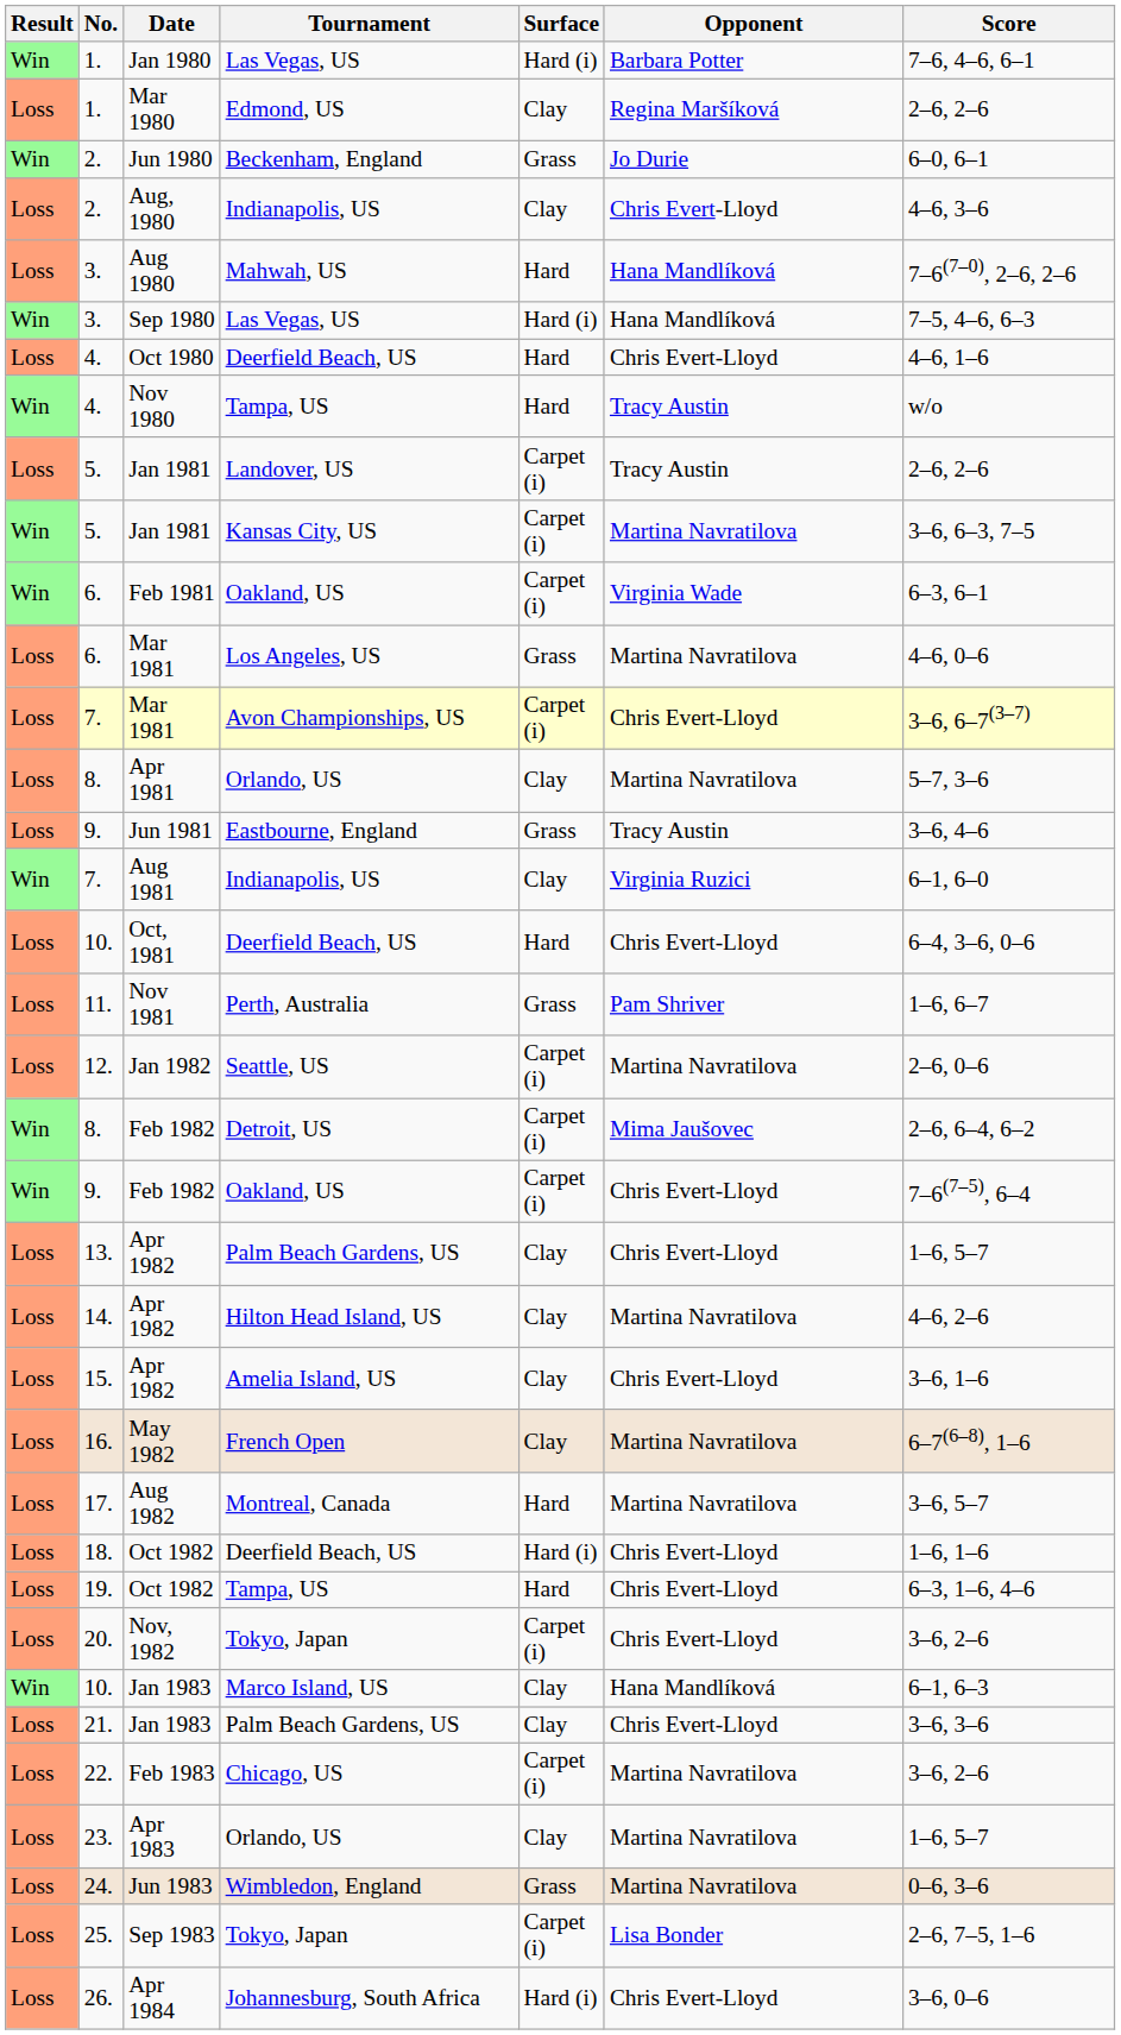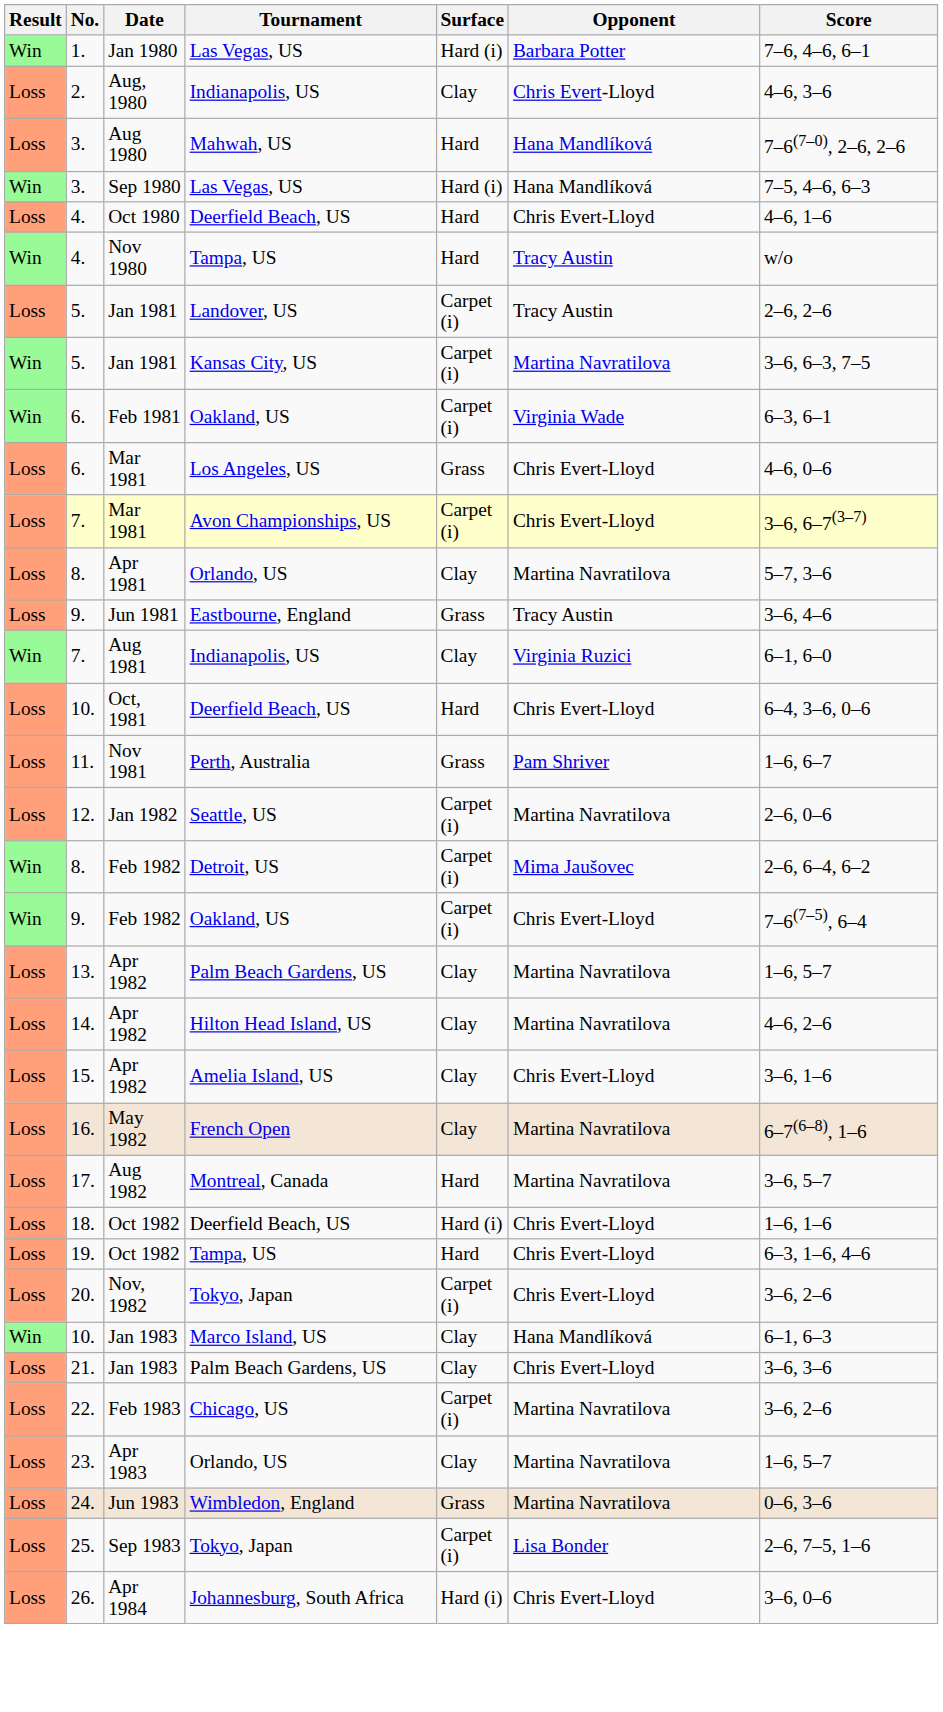- row: Loss | 1. | Mar 1980 | Edmond, US | Clay | Regina Maršíková | 2–6, 2–6
- row: Win | 2. | Jun 1980 | Beckenham, England | Grass | Jo Durie | 6–0, 6–1
Mar 1981 / Los Angeles, US | Opponent: Martina Navratilova -> Chris Evert-Lloyd
Apr 1982 / Palm Beach Gardens, US | Opponent: Chris Evert-Lloyd -> Martina Navratilova
